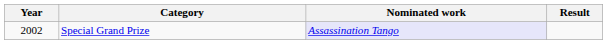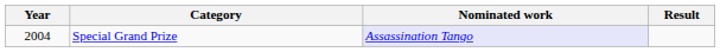Special Grand Prize | Year: 2002 -> 2004
